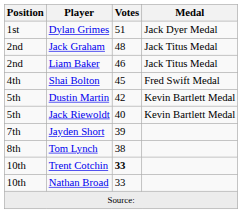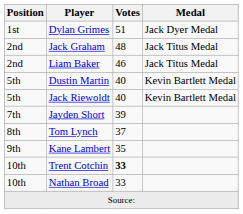- row: 4th | Shai Bolton | 45 | Fred Swift Medal
Dustin Martin | Votes: 42 -> 40
Tom Lynch | Votes: 38 -> 37
+ row: 9th | Kane Lambert | 35
